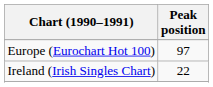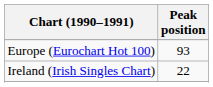Europe (Eurochart Hot 100) | Peak position: 97 -> 93
